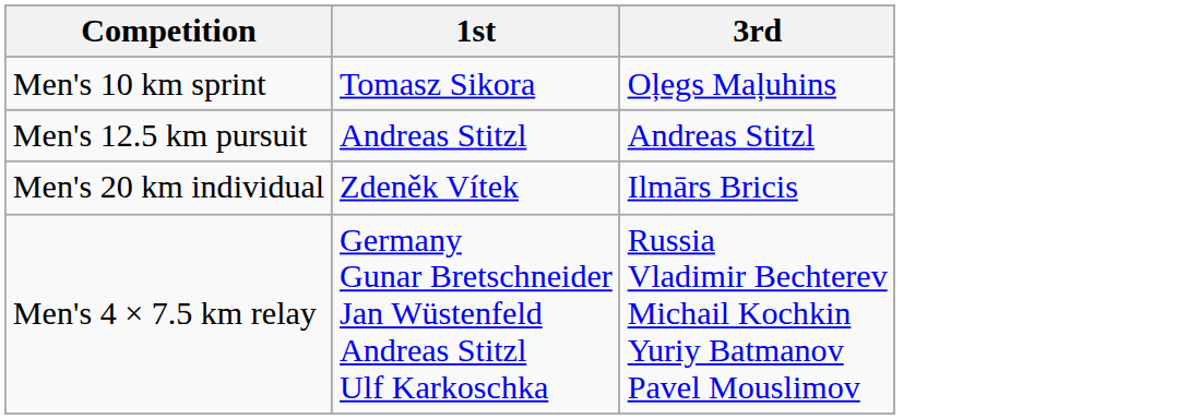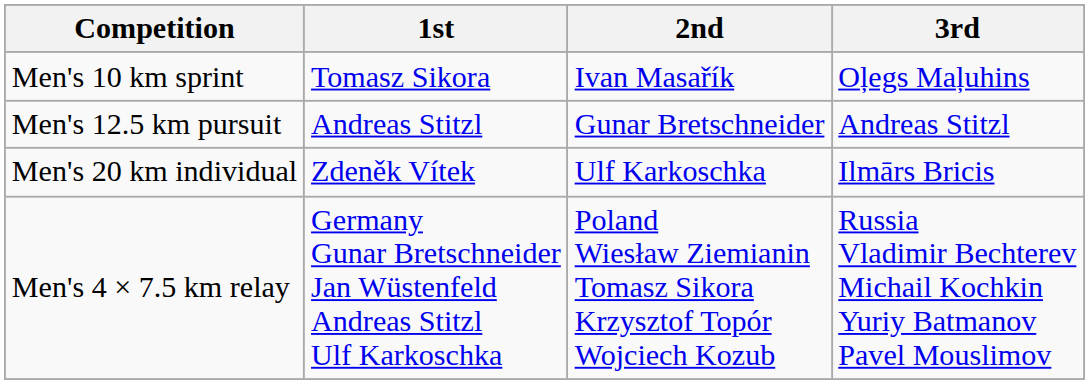+ column: 2nd | Ivan Masařík | Gunar Bretschneider | Ulf Karkoschka | Poland Wiesław Ziemianin Tomasz Sikora Krzysztof Topór Wojciech Kozub
